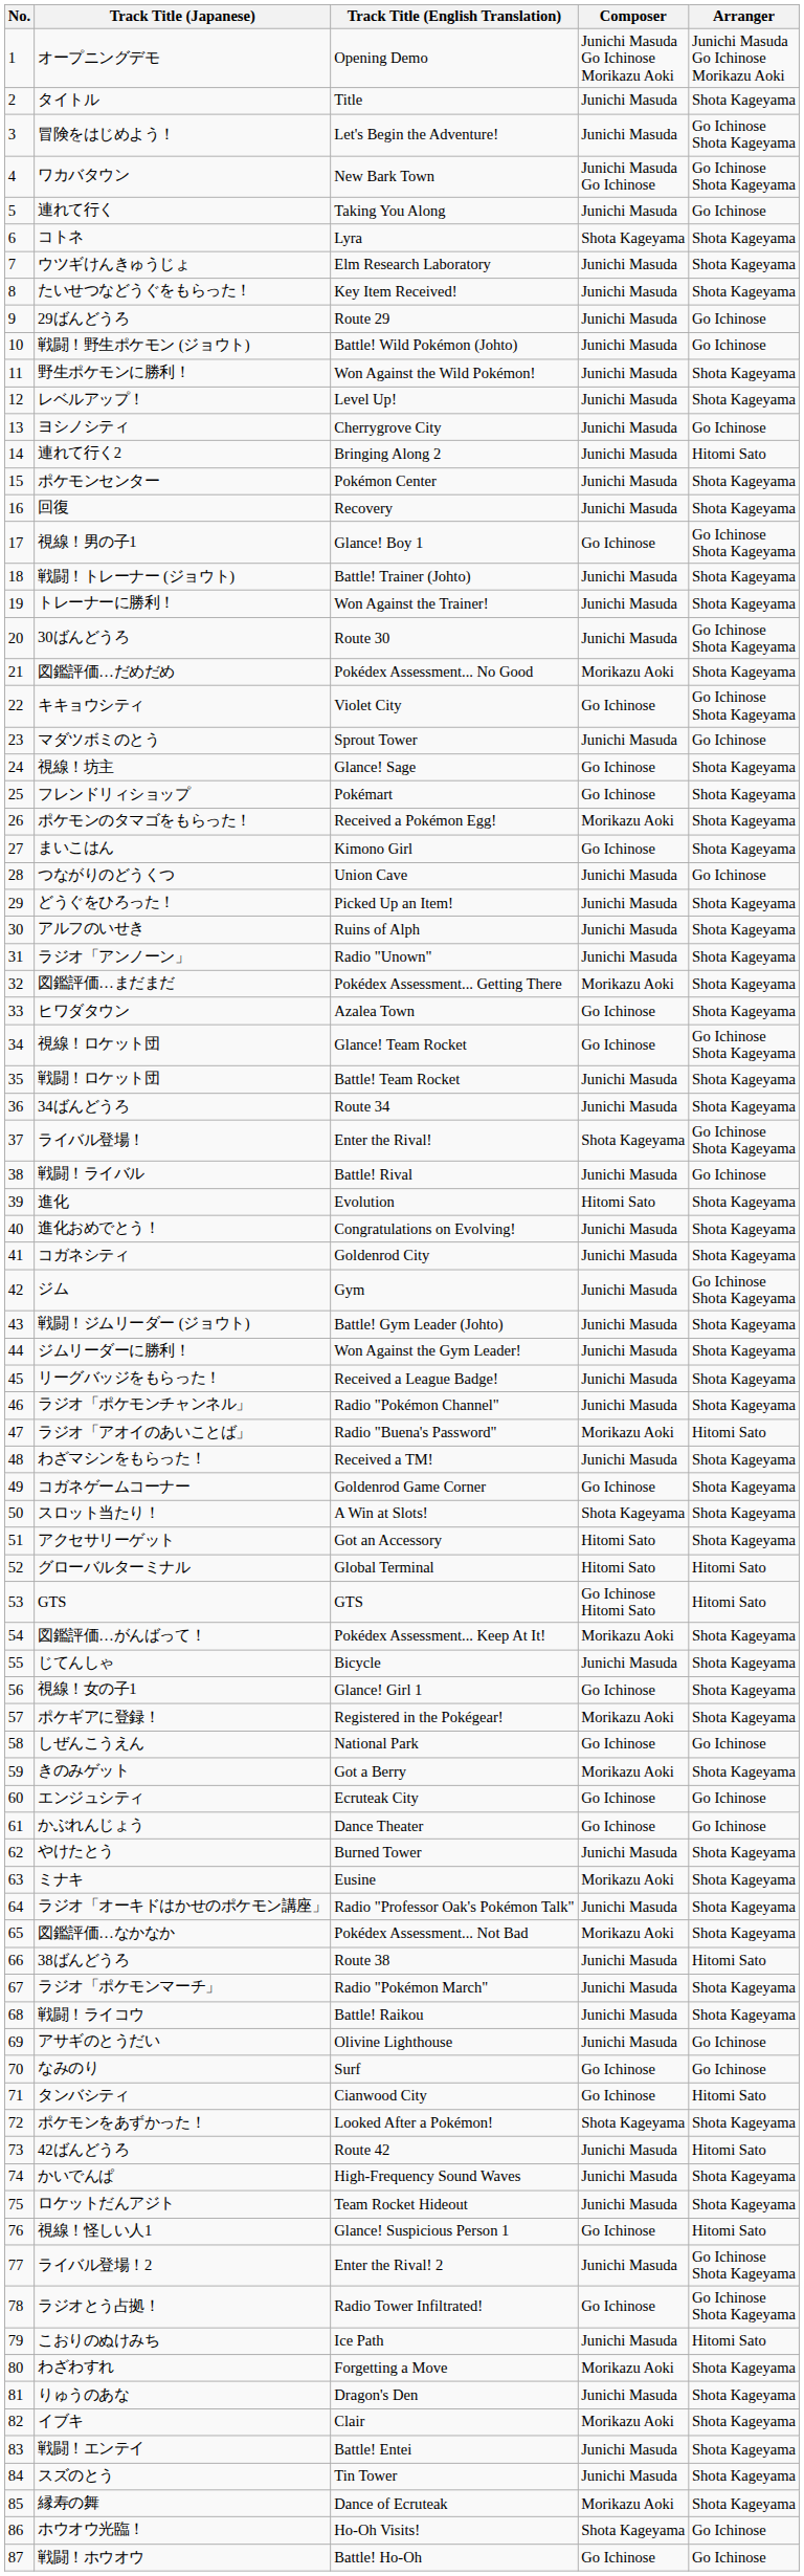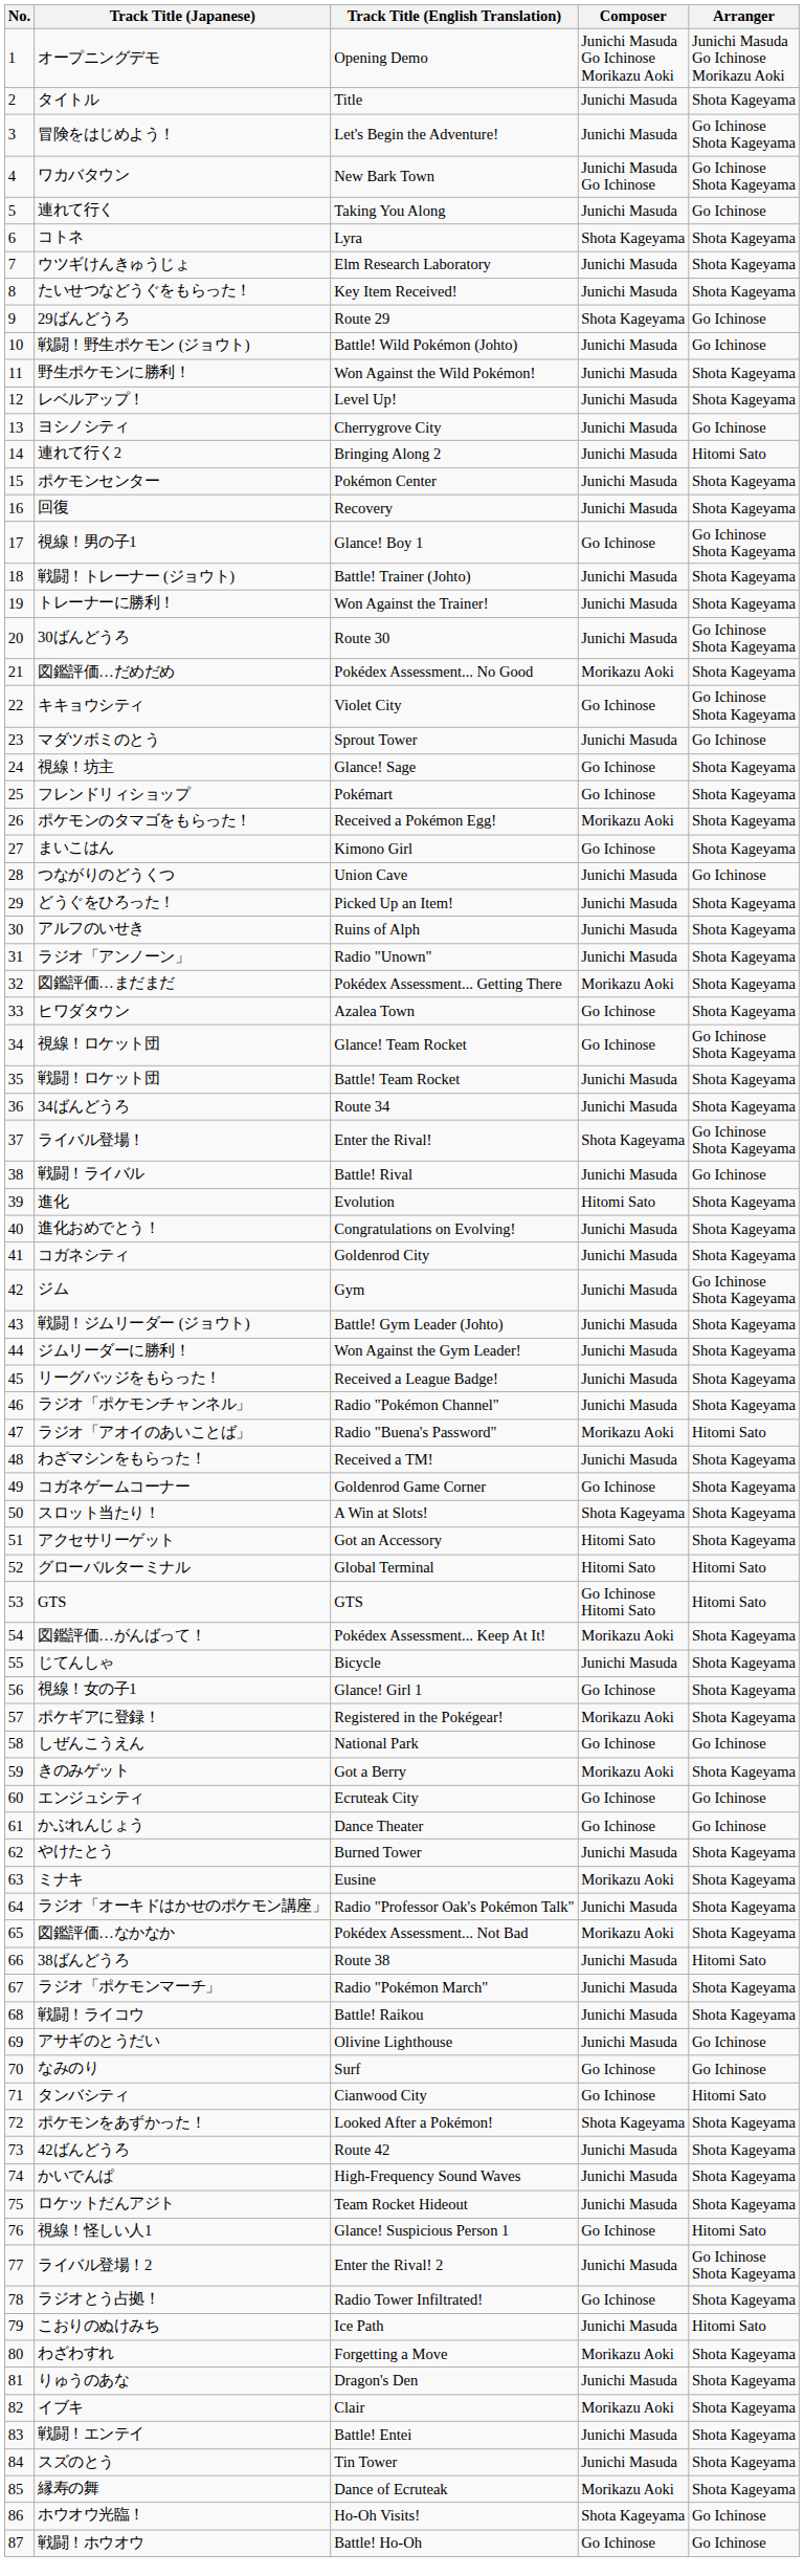29ばんどうろ | Composer: Junichi Masuda -> Shota Kageyama
42ばんどうろ | Arranger: Hitomi Sato -> Shota Kageyama
ラジオとう占拠！ | Arranger: Go Ichinose Shota Kageyama -> Shota Kageyama
